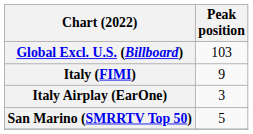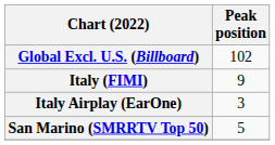Global Excl. U.S. (Billboard) | Peak position: 103 -> 102
